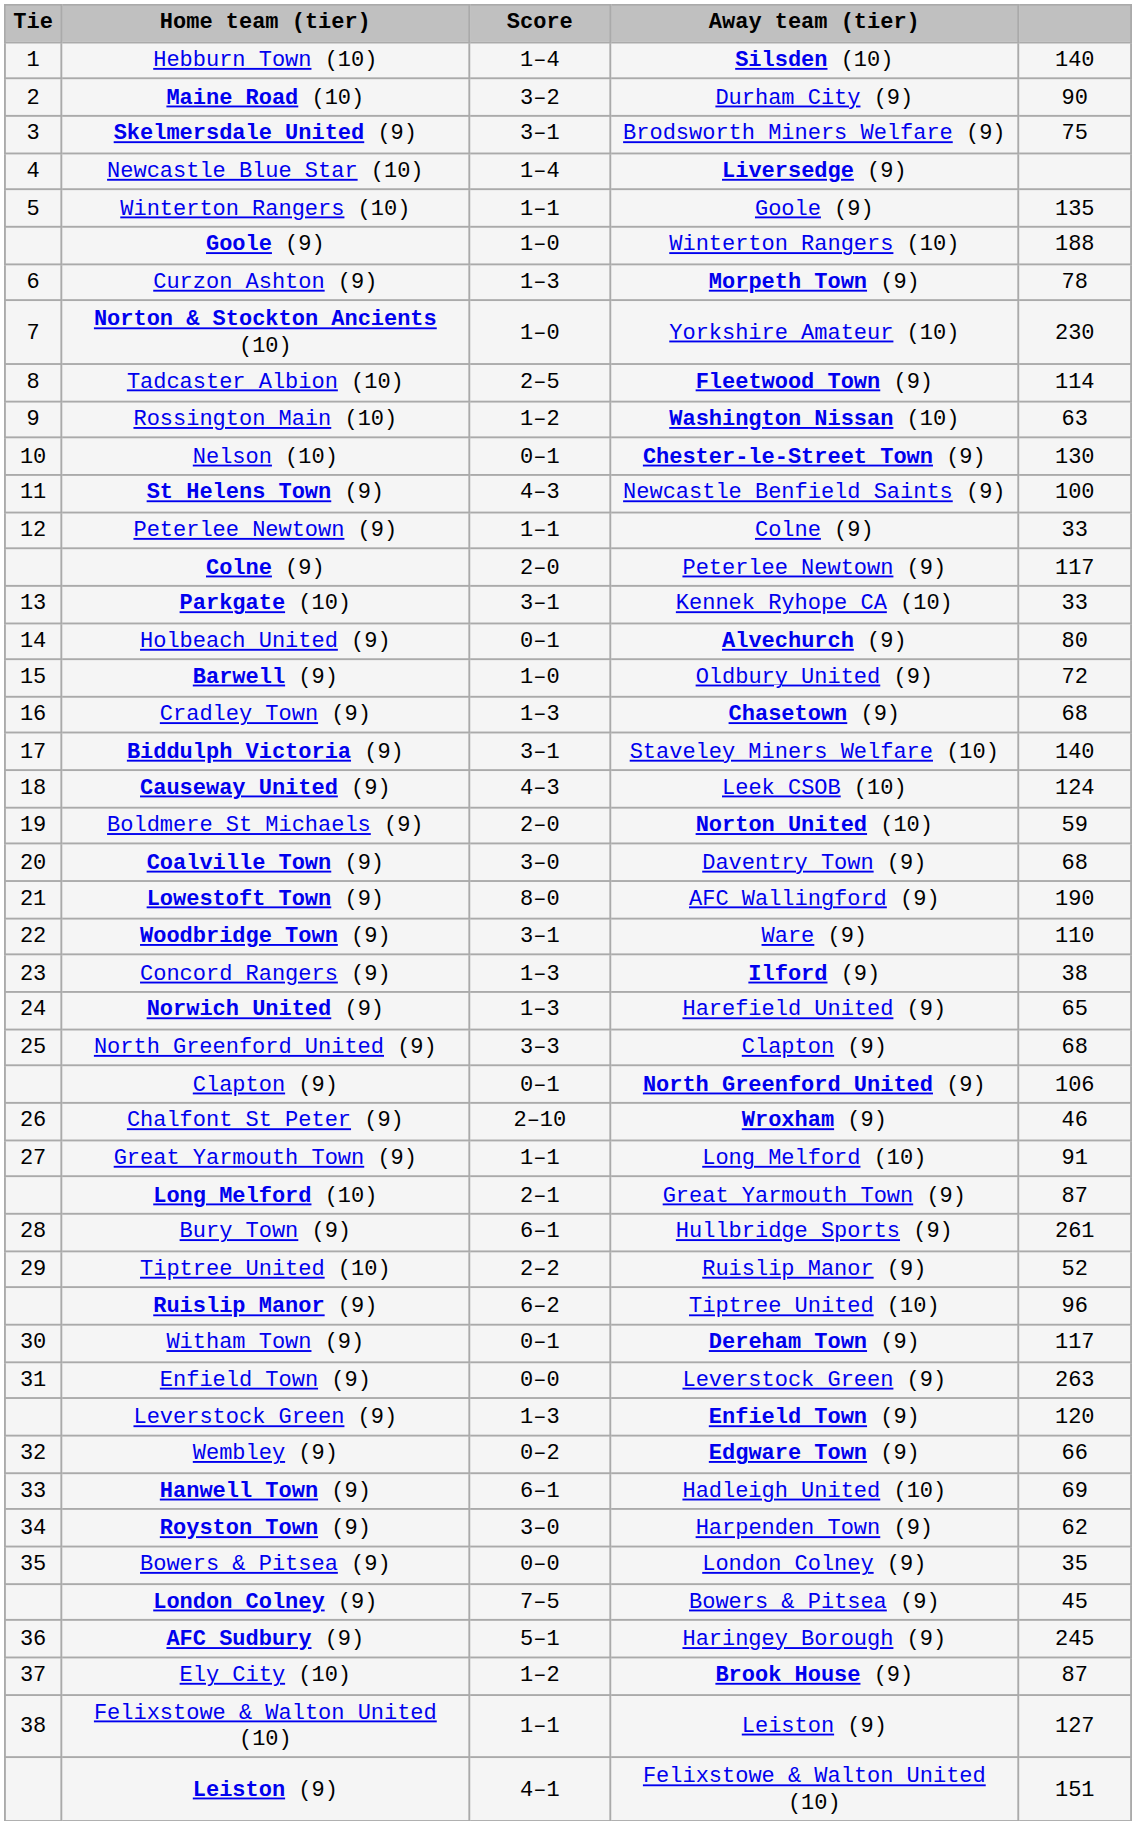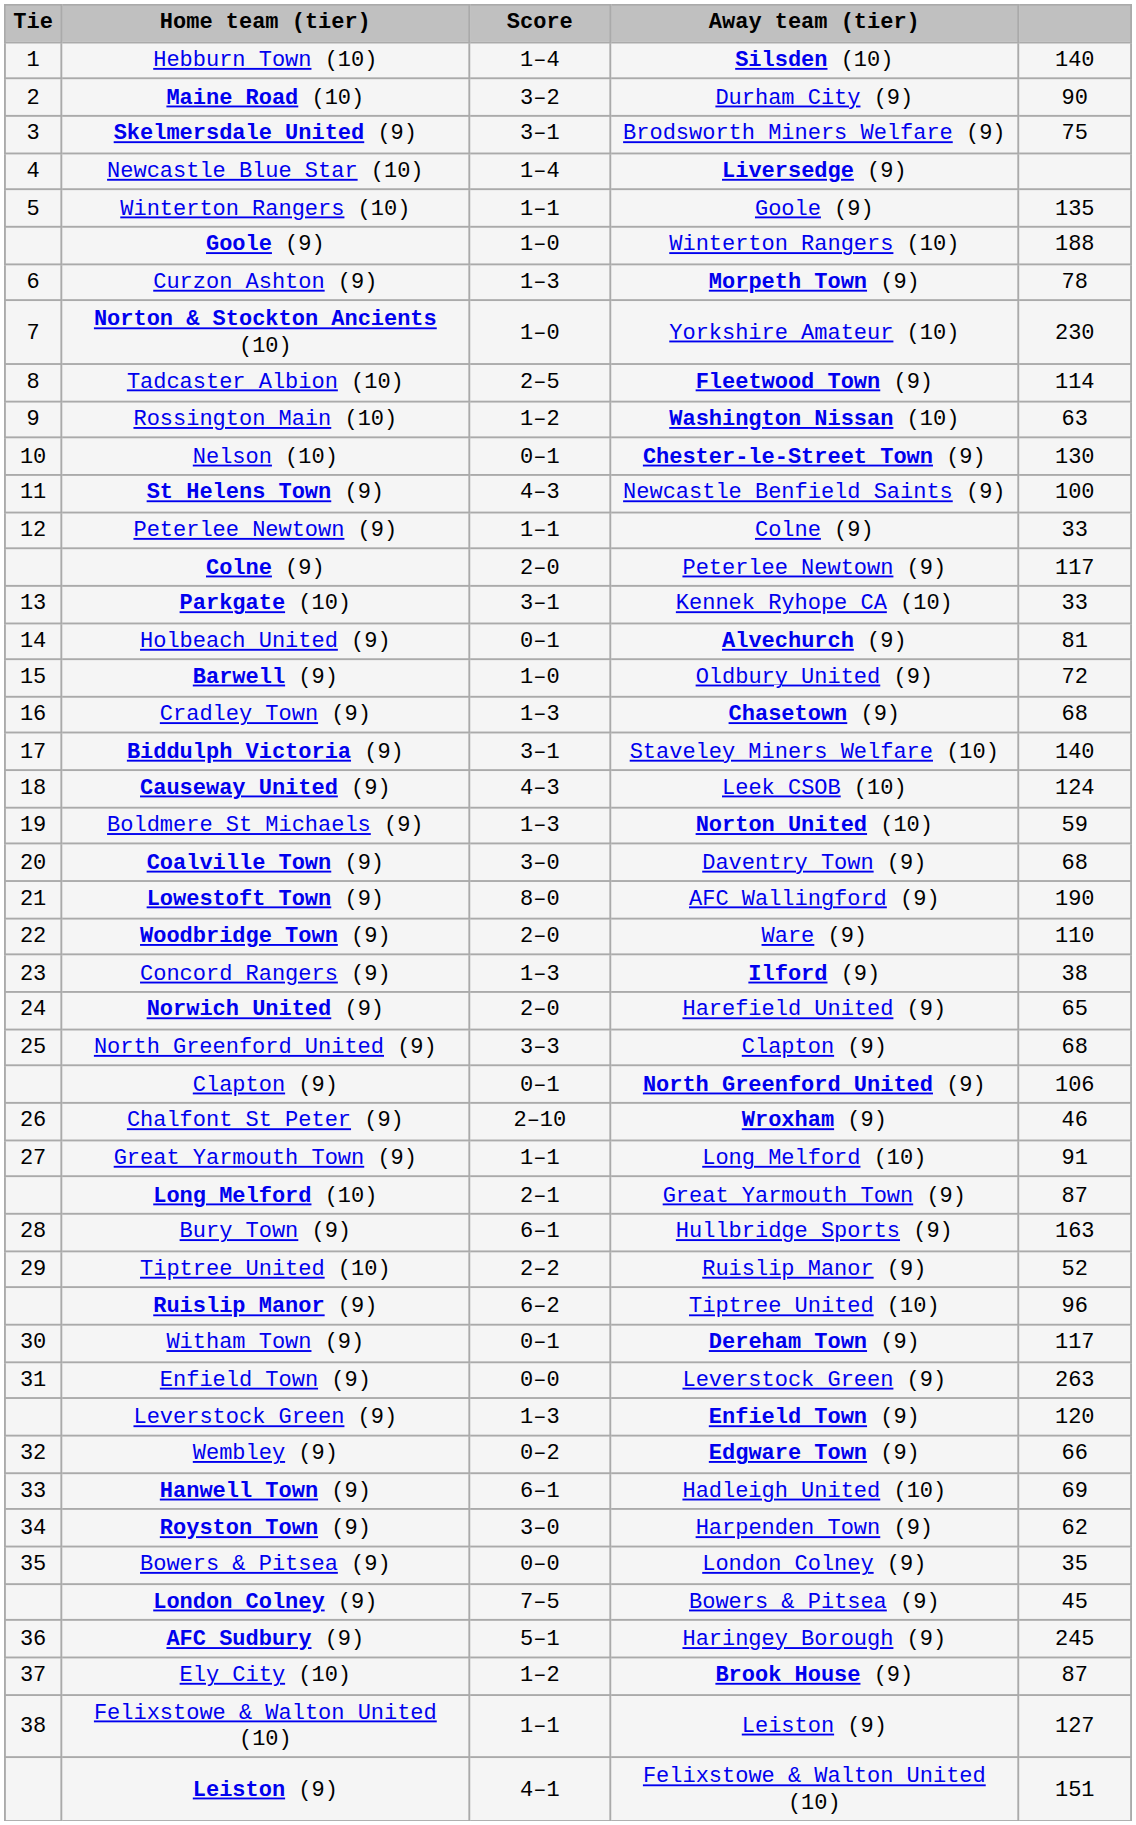Holbeach United (9) | column 5: 80 -> 81
Boldmere St Michaels (9) | Score: 2–0 -> 1–3
Woodbridge Town (9) | Score: 3–1 -> 2–0
Norwich United (9) | Score: 1–3 -> 2–0
Bury Town (9) | column 5: 261 -> 163
